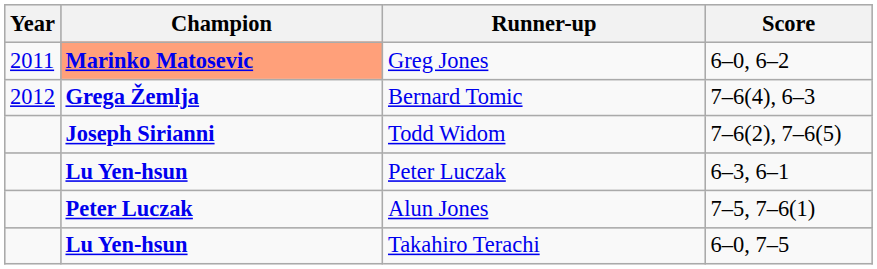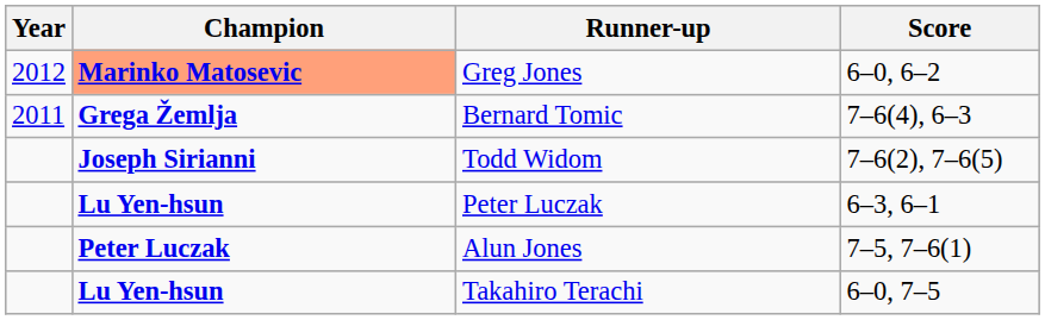Greg Jones | Year: 2011 -> 2012
Bernard Tomic | Year: 2012 -> 2011
